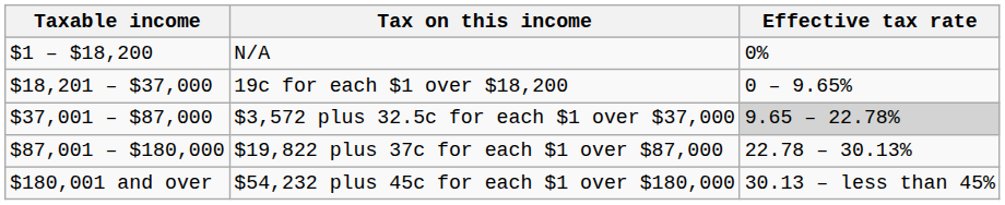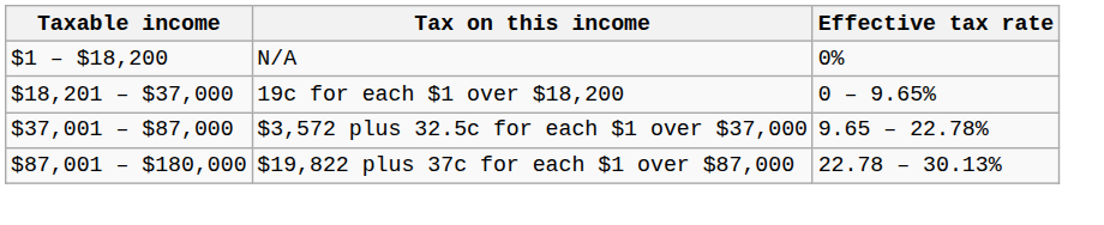$3,572 plus 32.5c for each $1 over $37,000 | Effective tax rate: lightgrey background -> no background
- row: $180,001 and over | $54,232 plus 45c for each $1 over $180,000 | 30.13 – less than 45%
